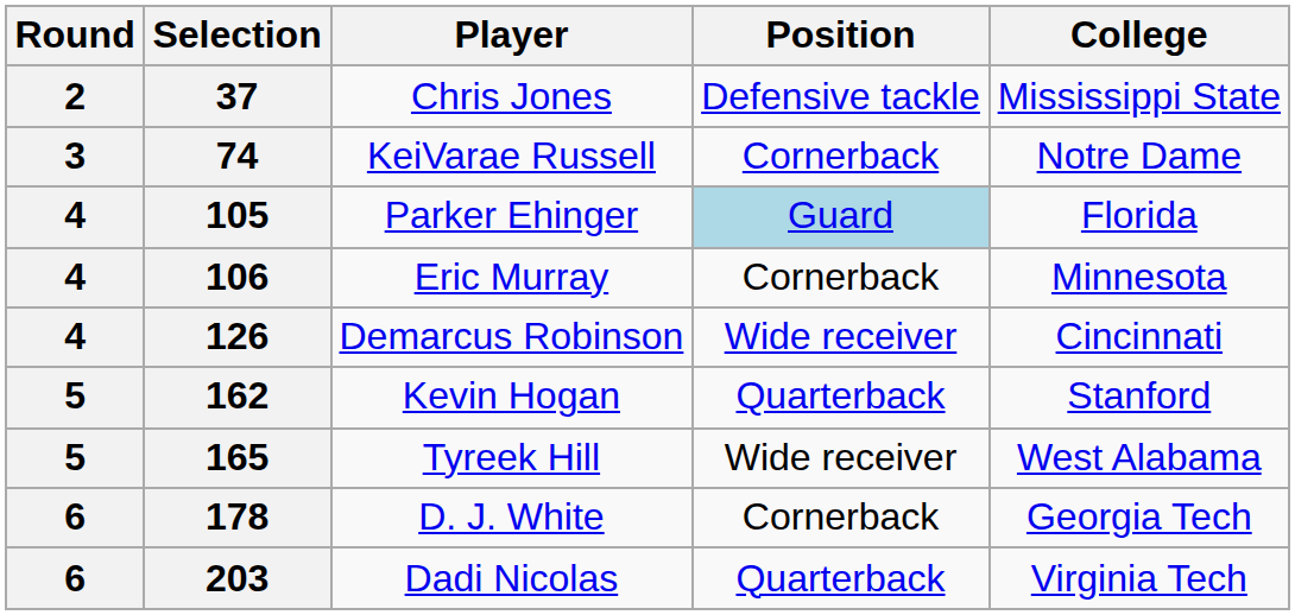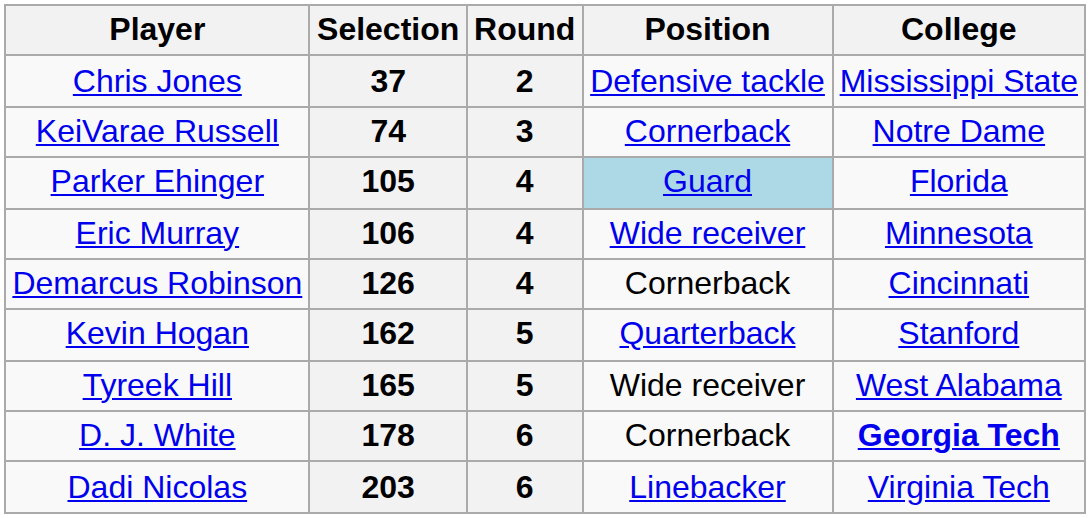columns swapped: Round <-> Player
106 | Position: Cornerback -> Wide receiver
126 | Position: Wide receiver -> Cornerback
178 | College: normal -> bold
203 | Position: Quarterback -> Linebacker
